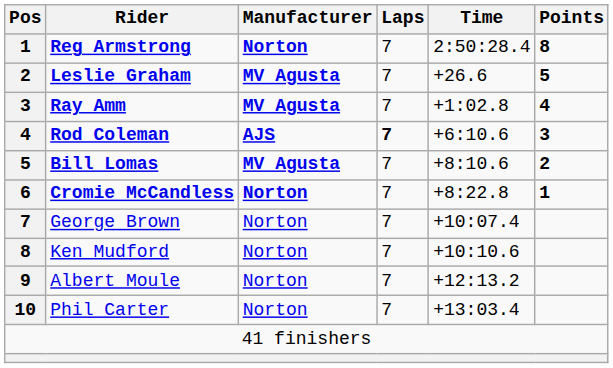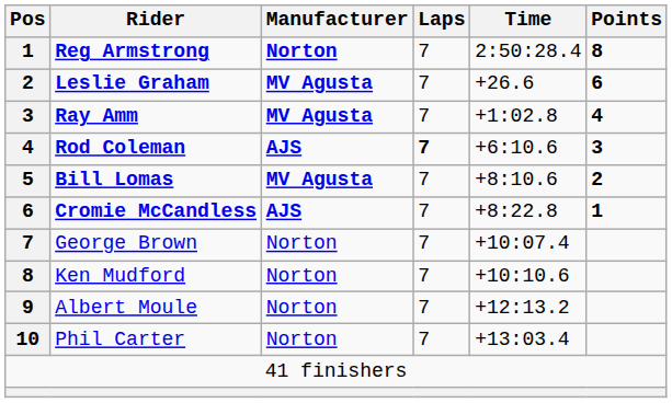Leslie Graham | Points: 5 -> 6
Cromie McCandless | Manufacturer: Norton -> AJS
